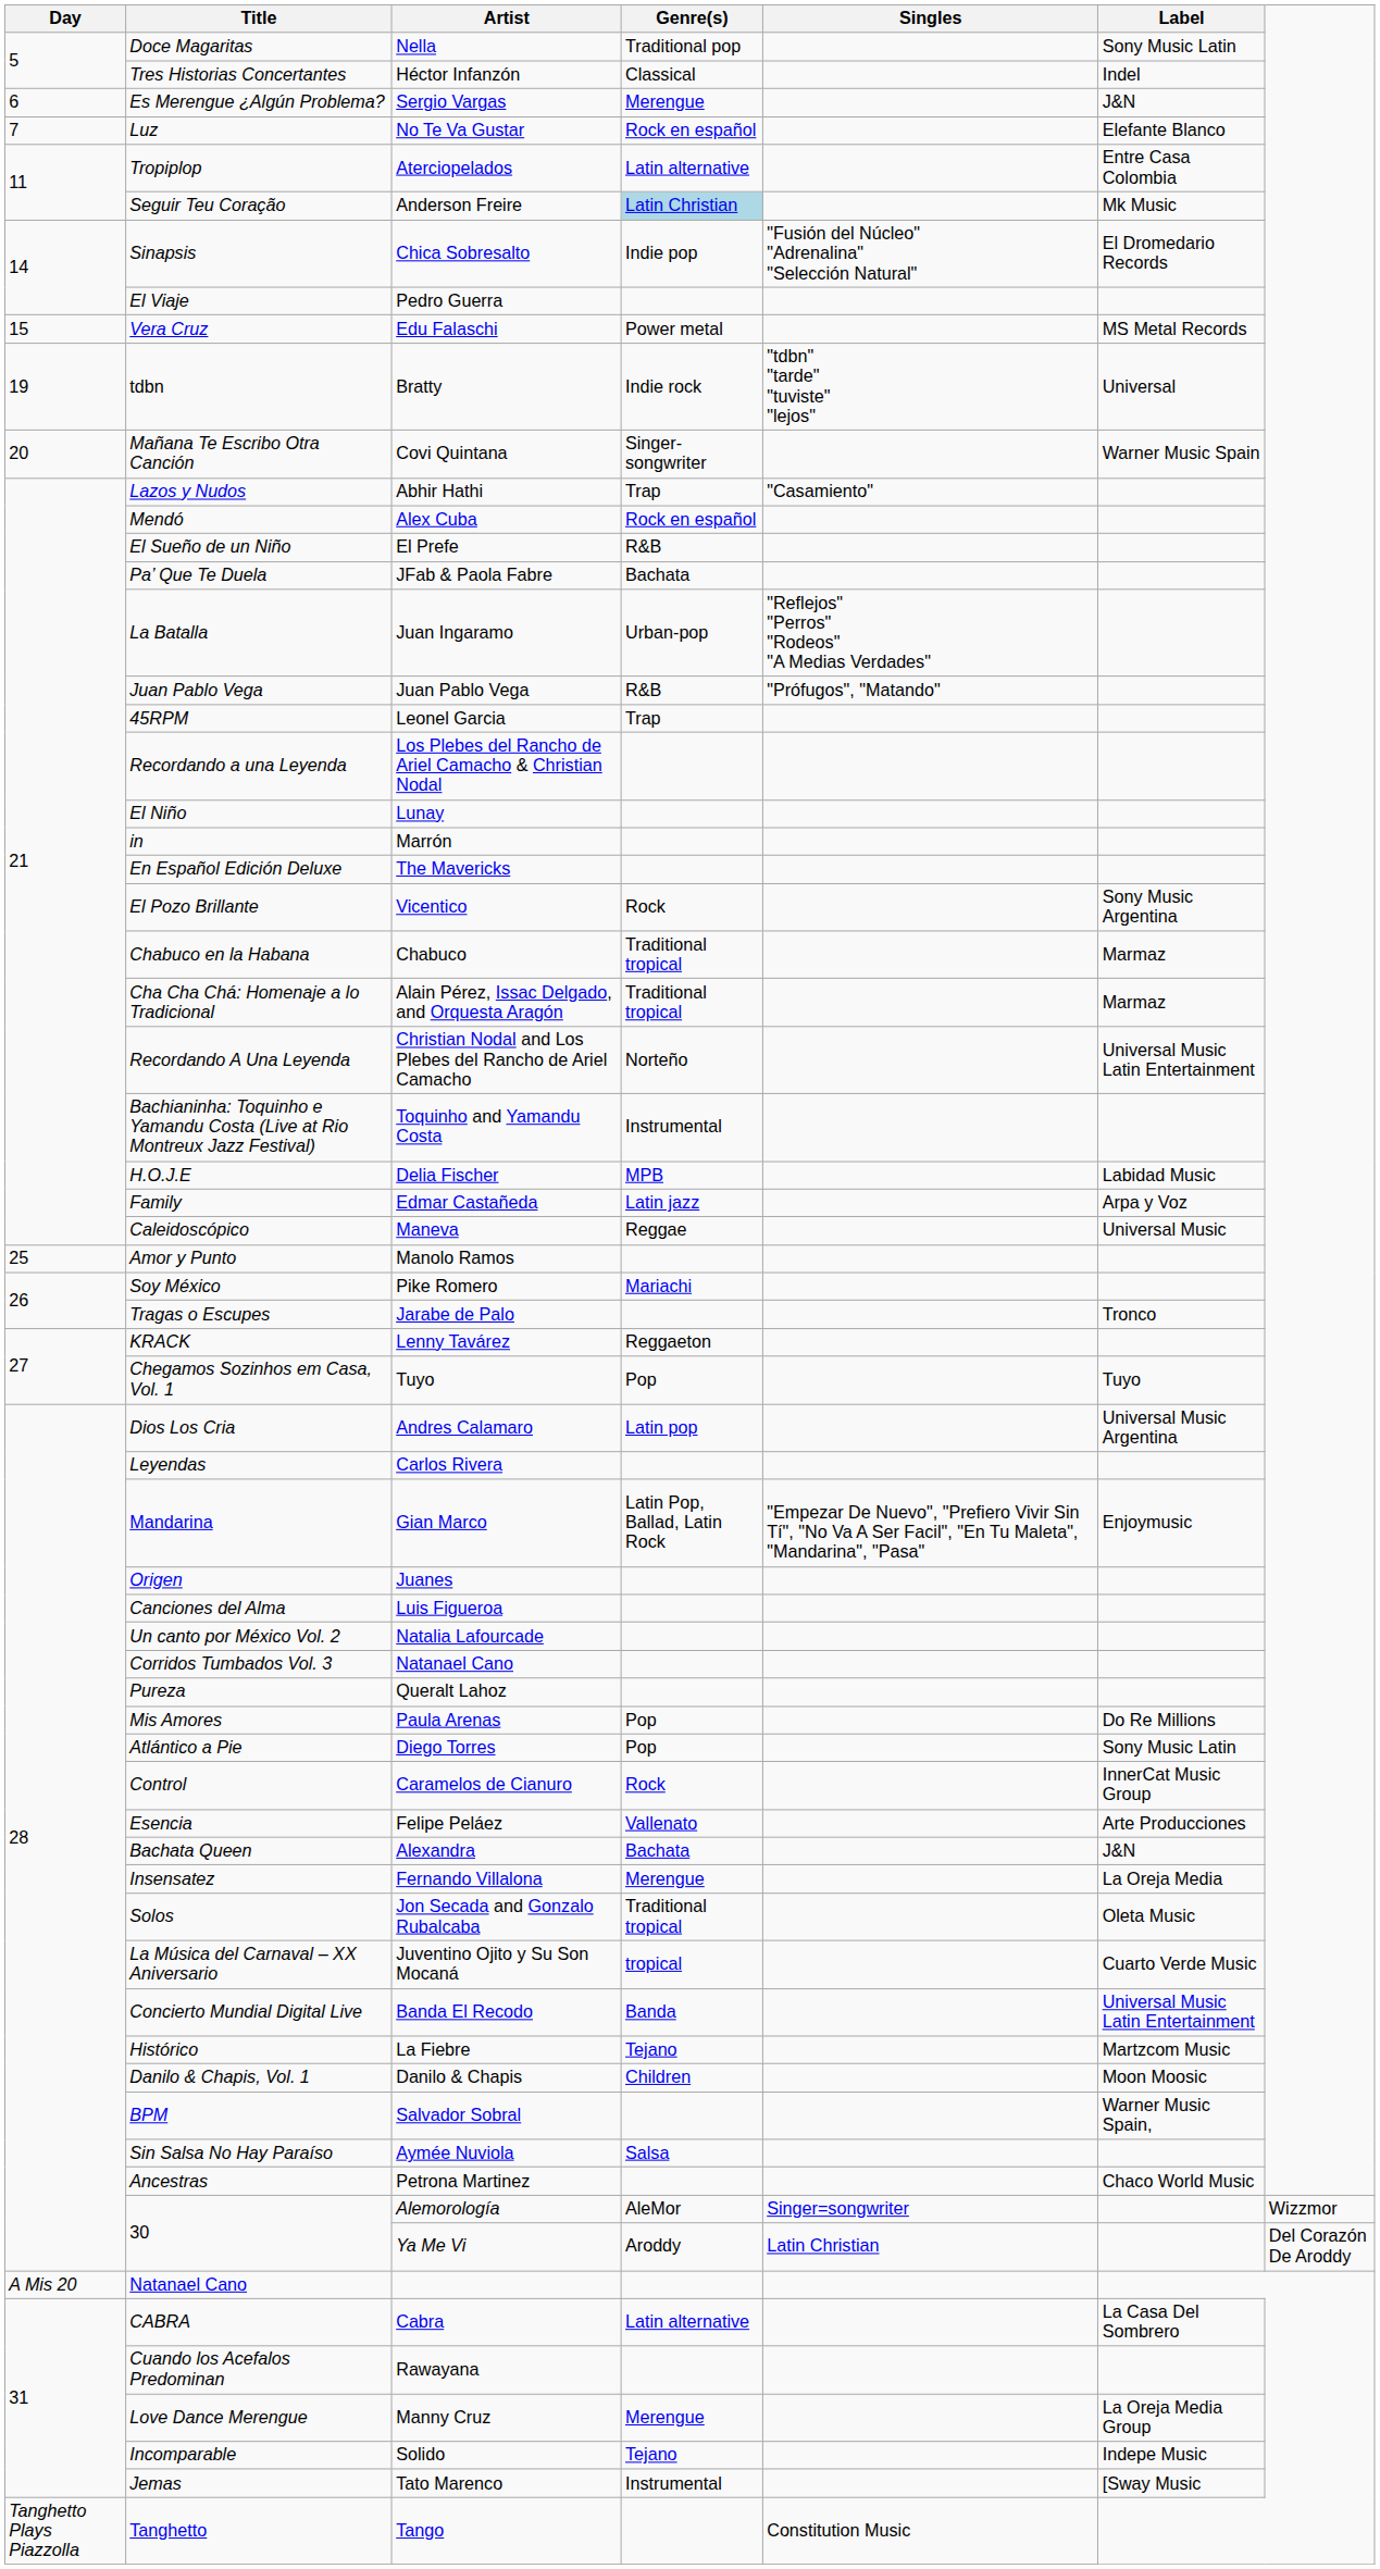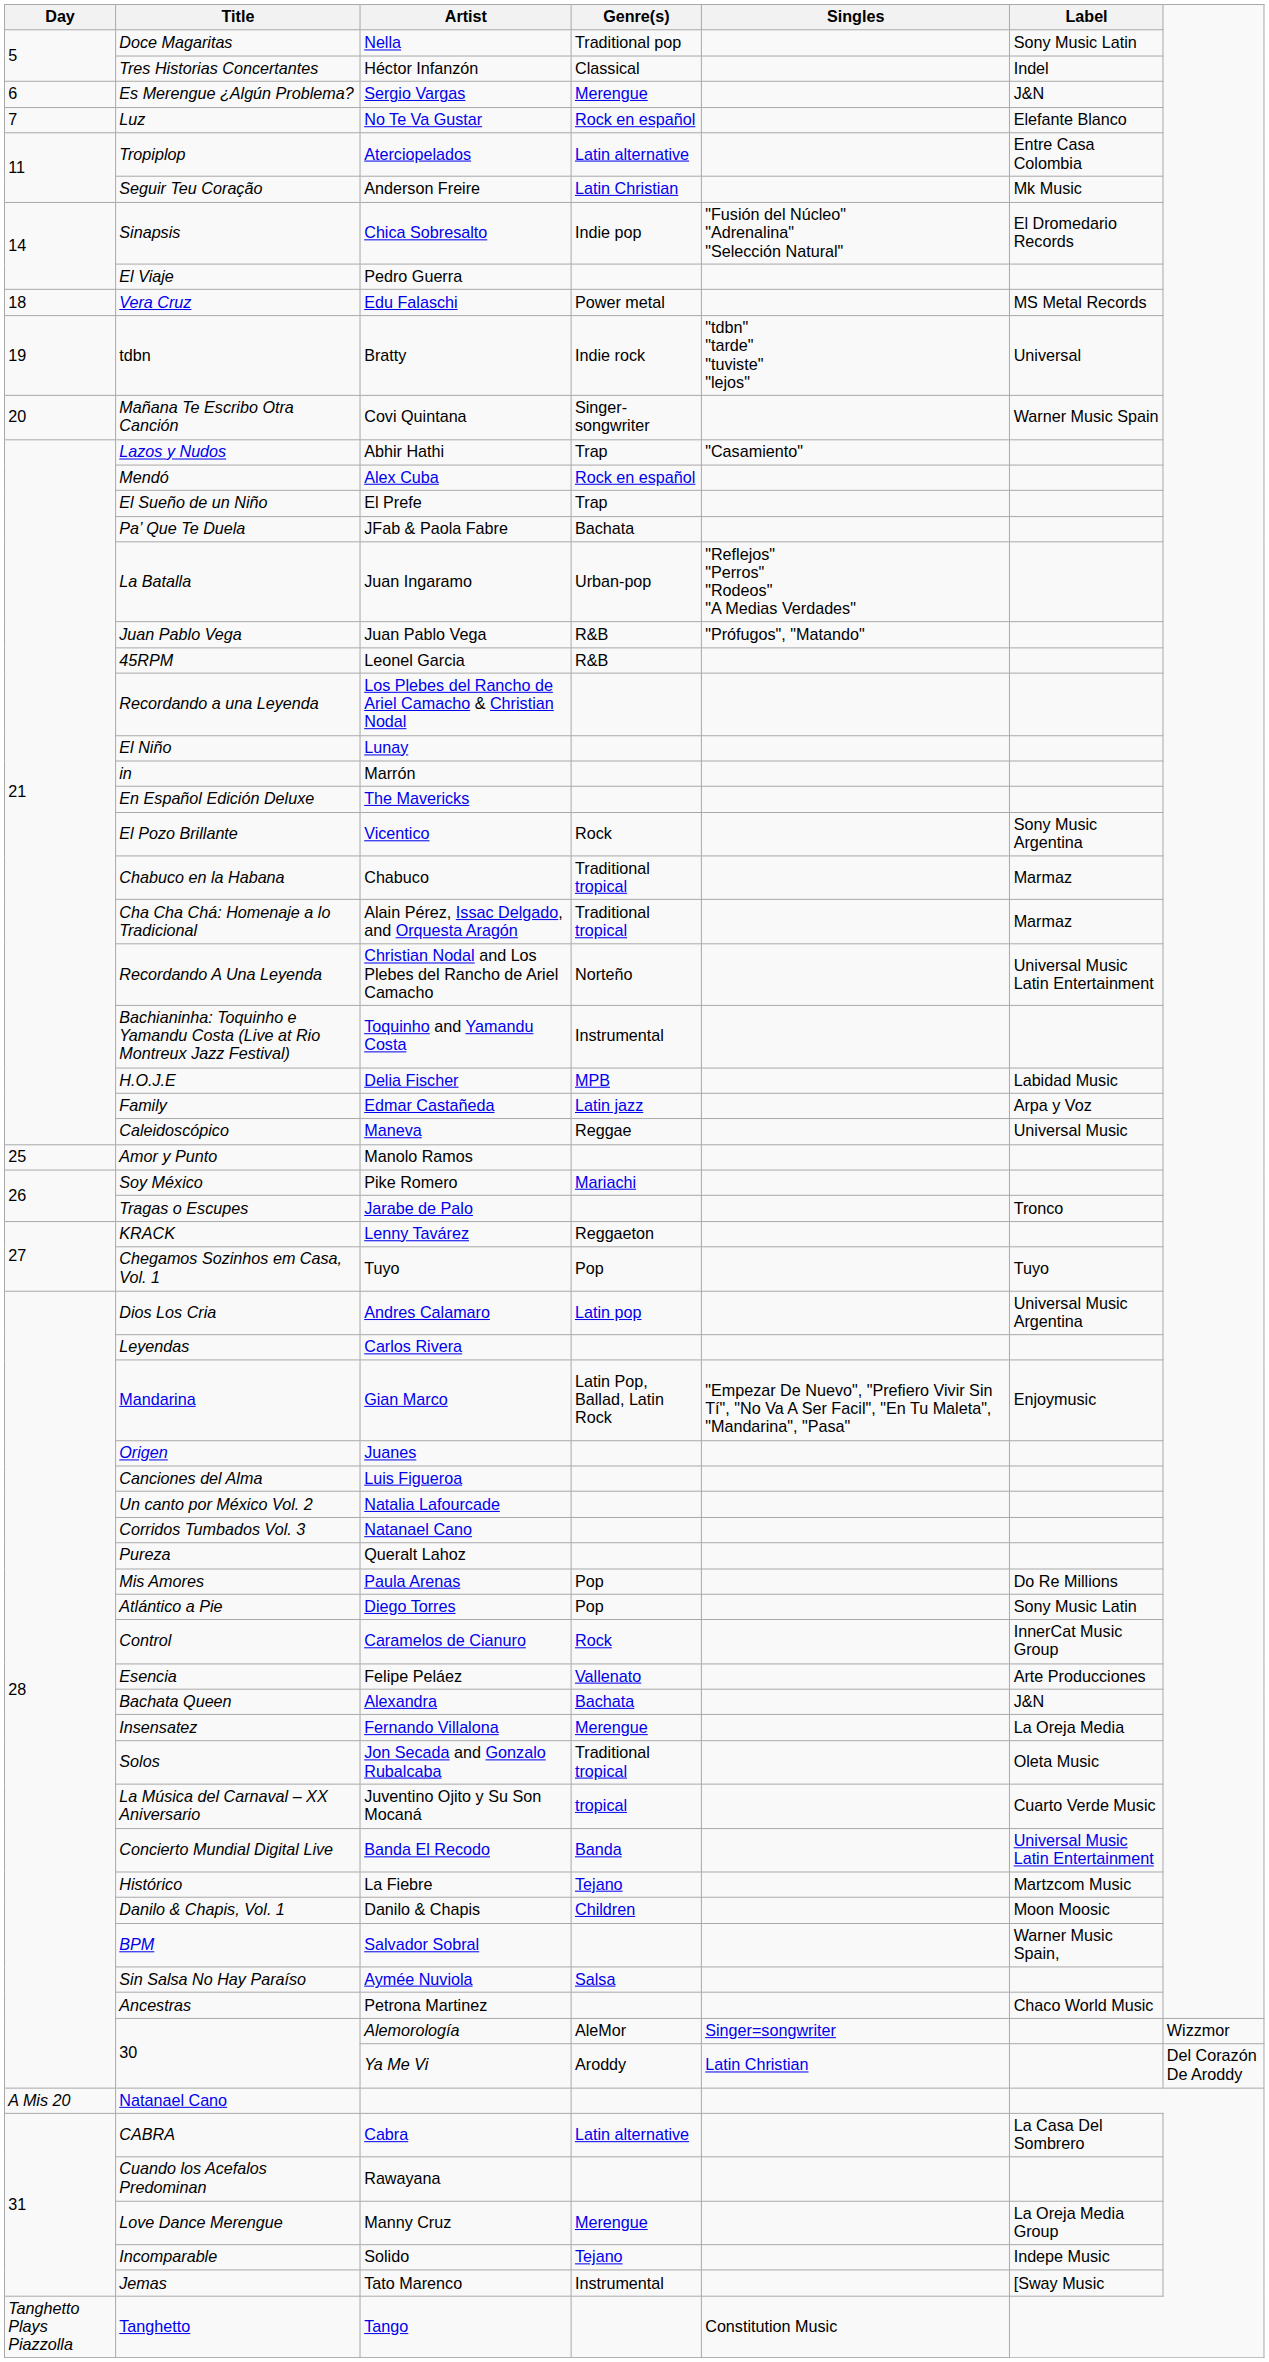Anderson Freire | Genre(s): lightblue background -> no background
Edu Falaschi | Day: 15 -> 18
El Prefe | Genre(s): R&B -> Trap
Leonel Garcia | Genre(s): Trap -> R&B
